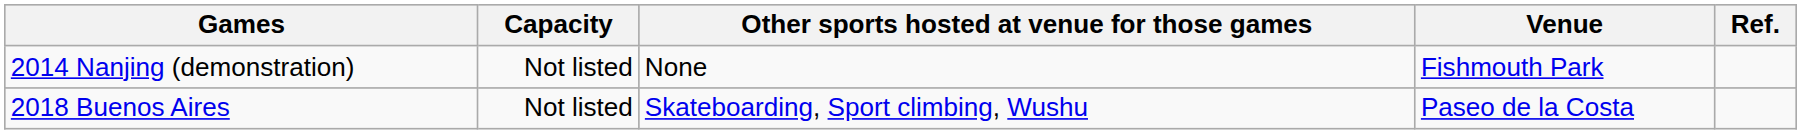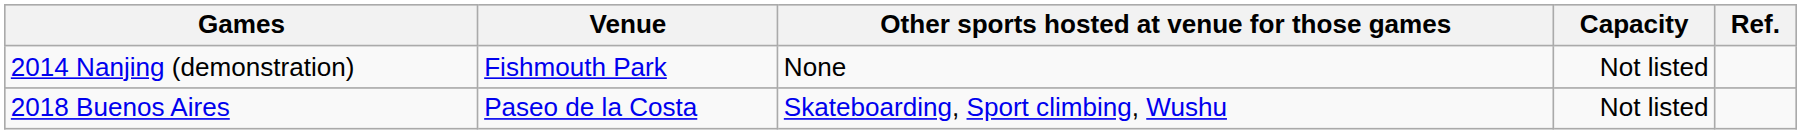columns swapped: Venue <-> Capacity
